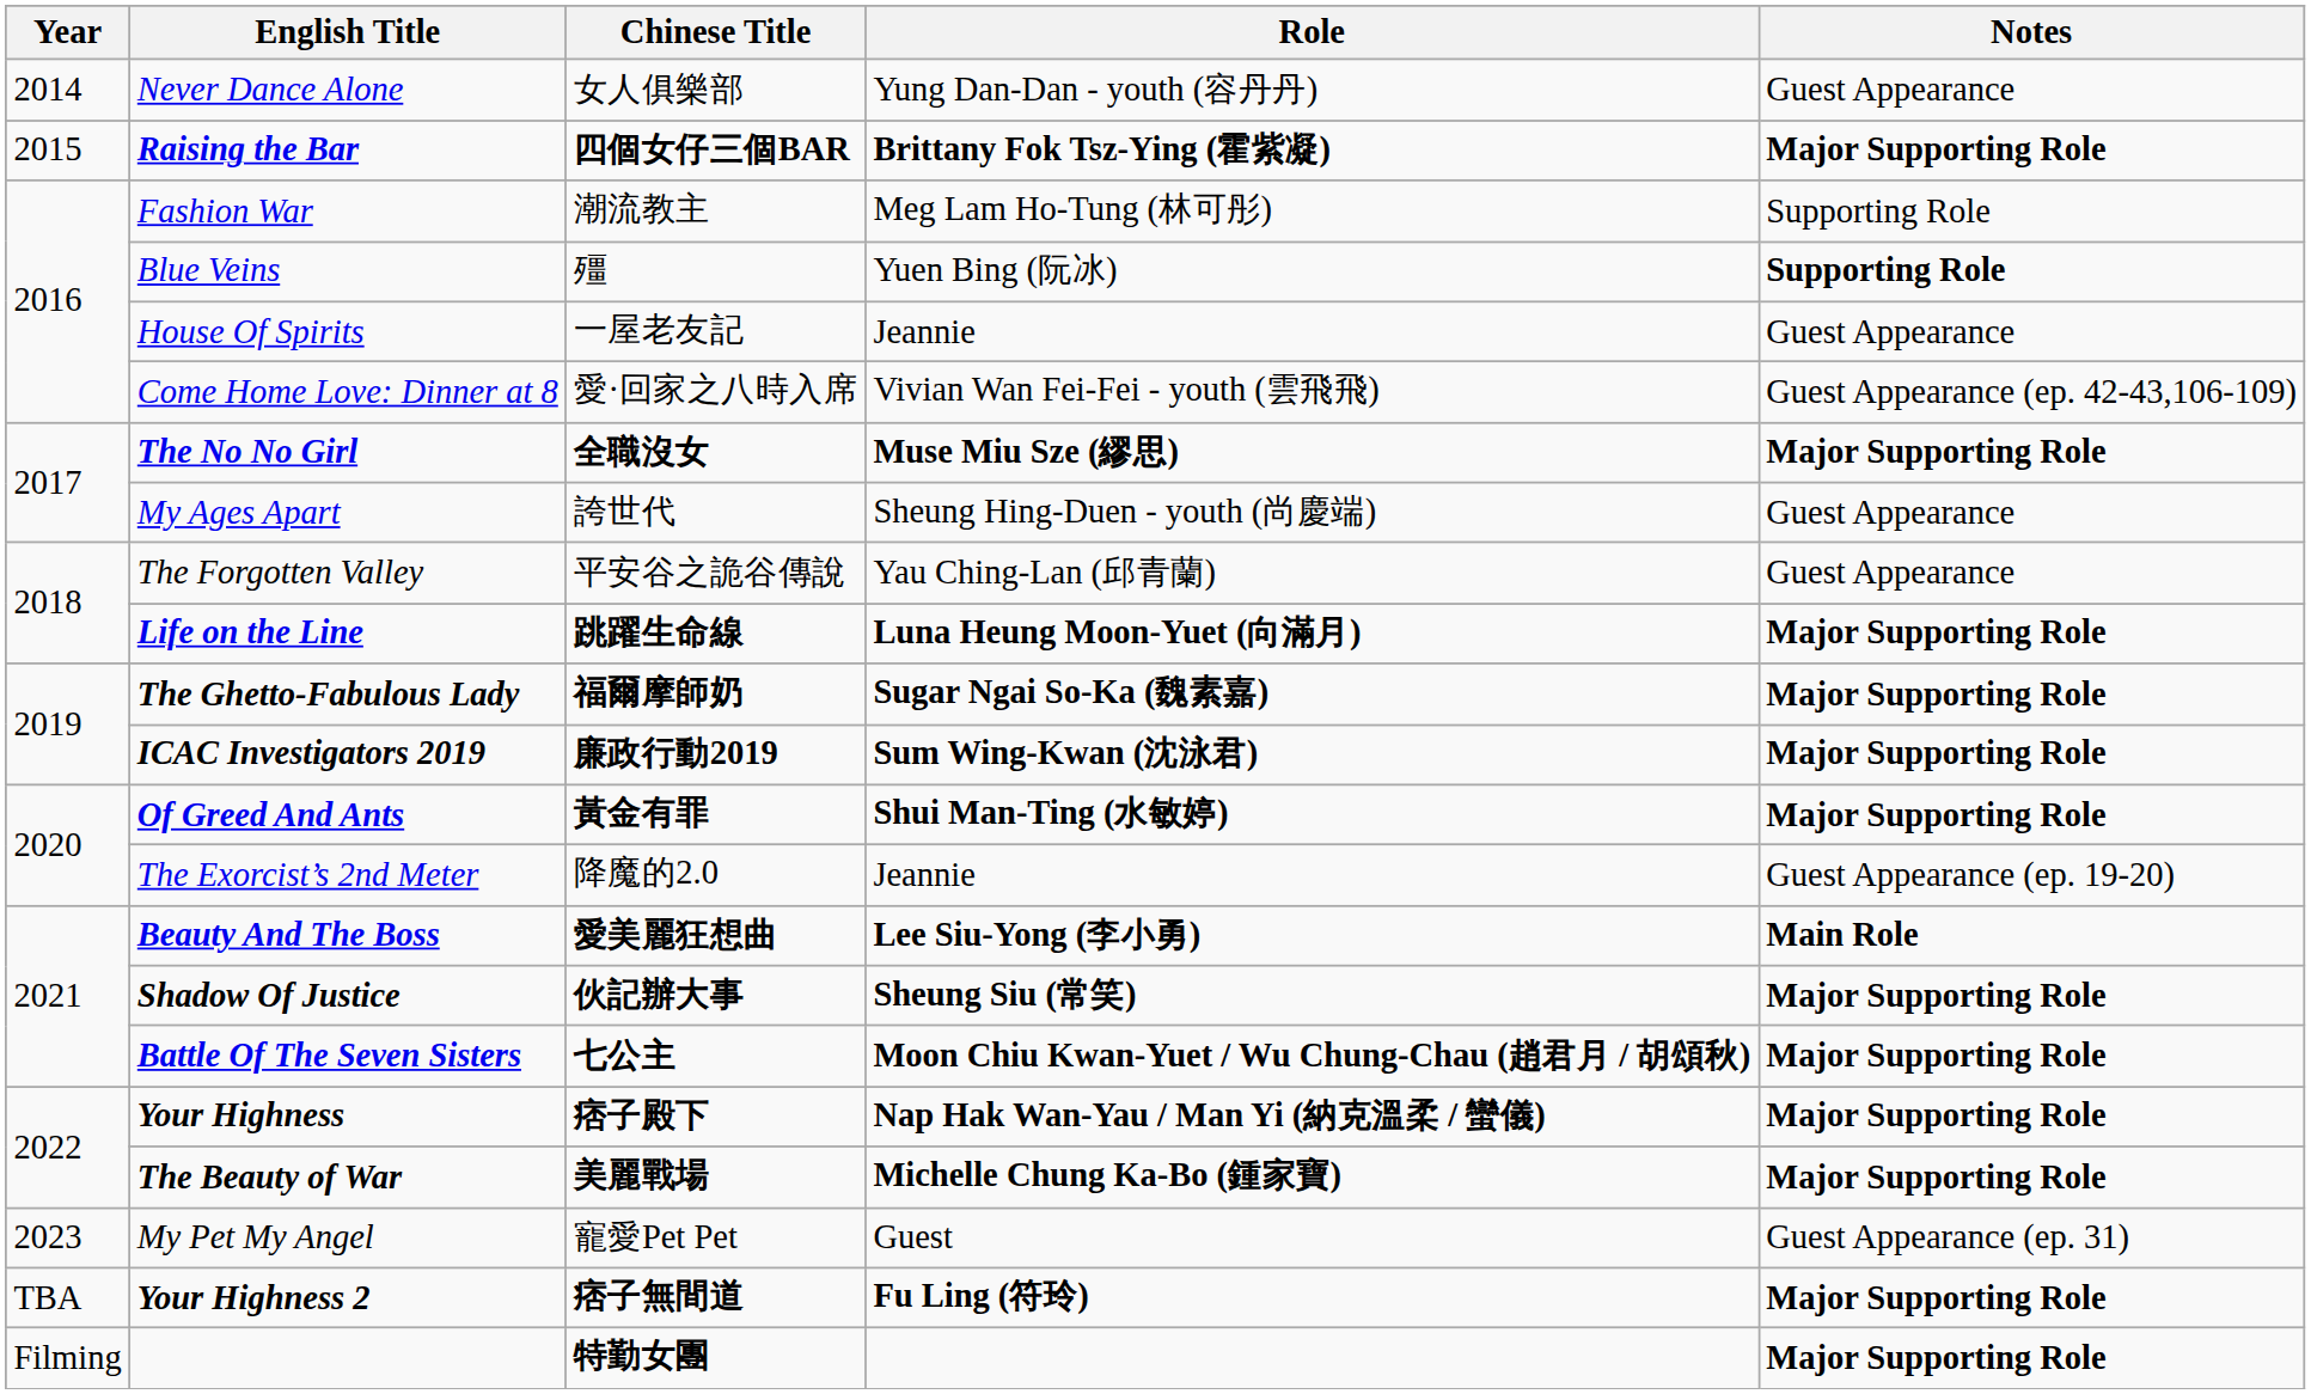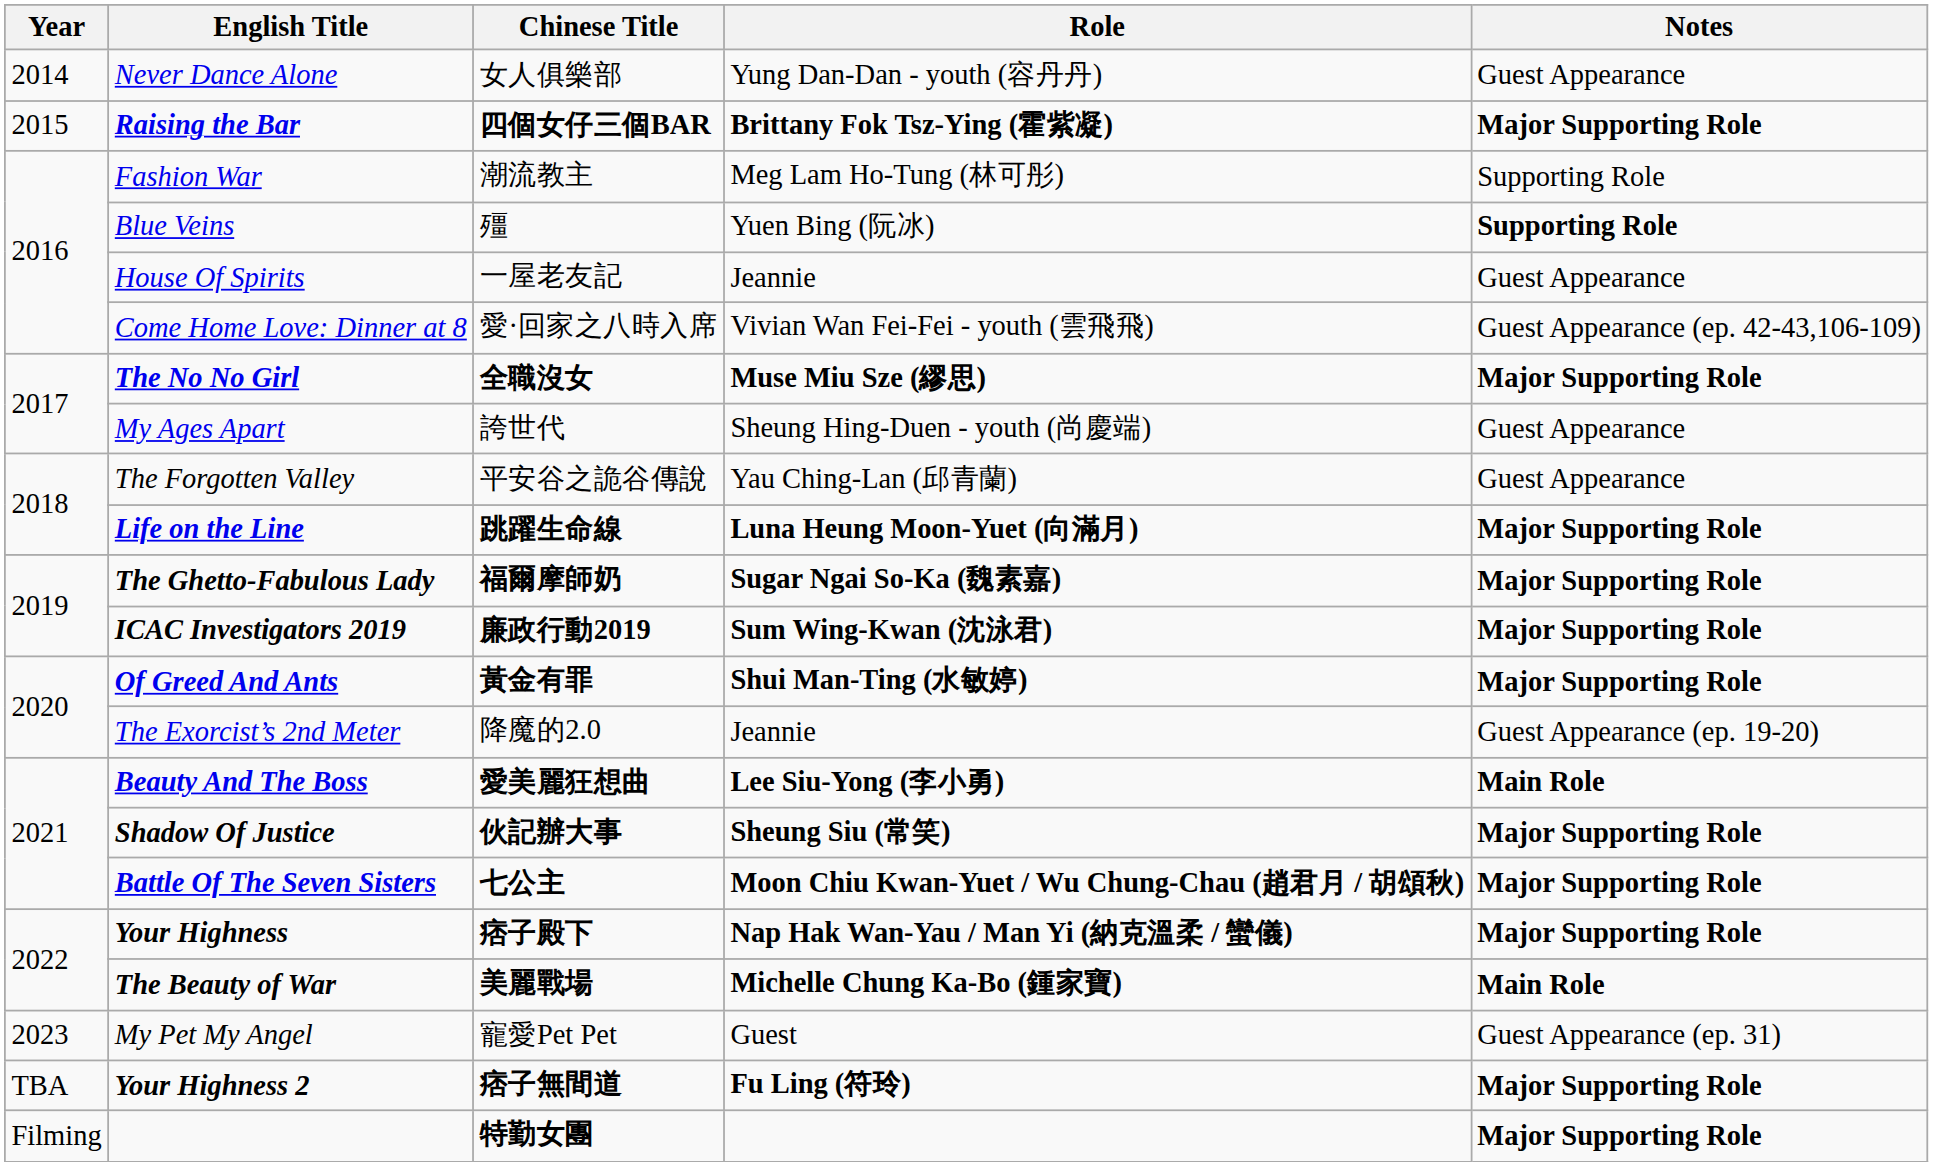The Beauty of War | Notes: Major Supporting Role -> Main Role
